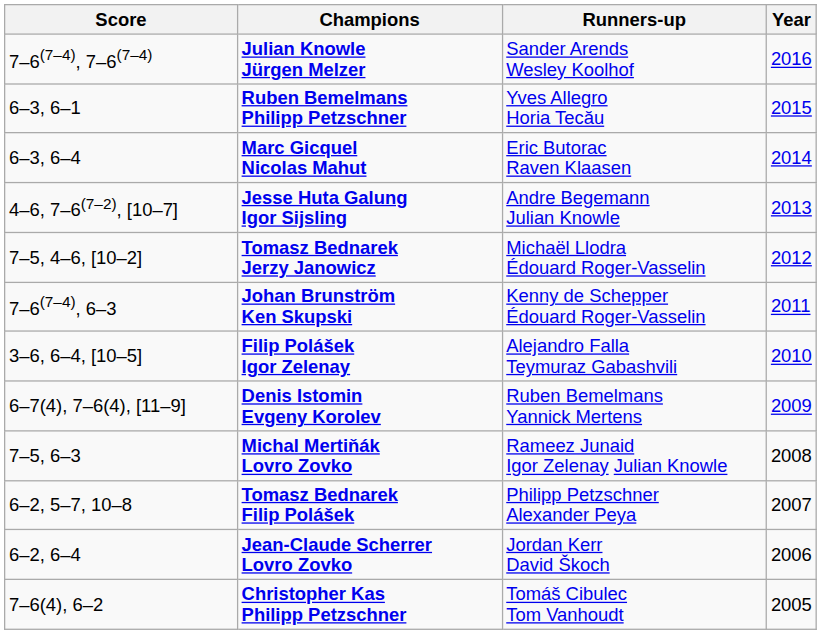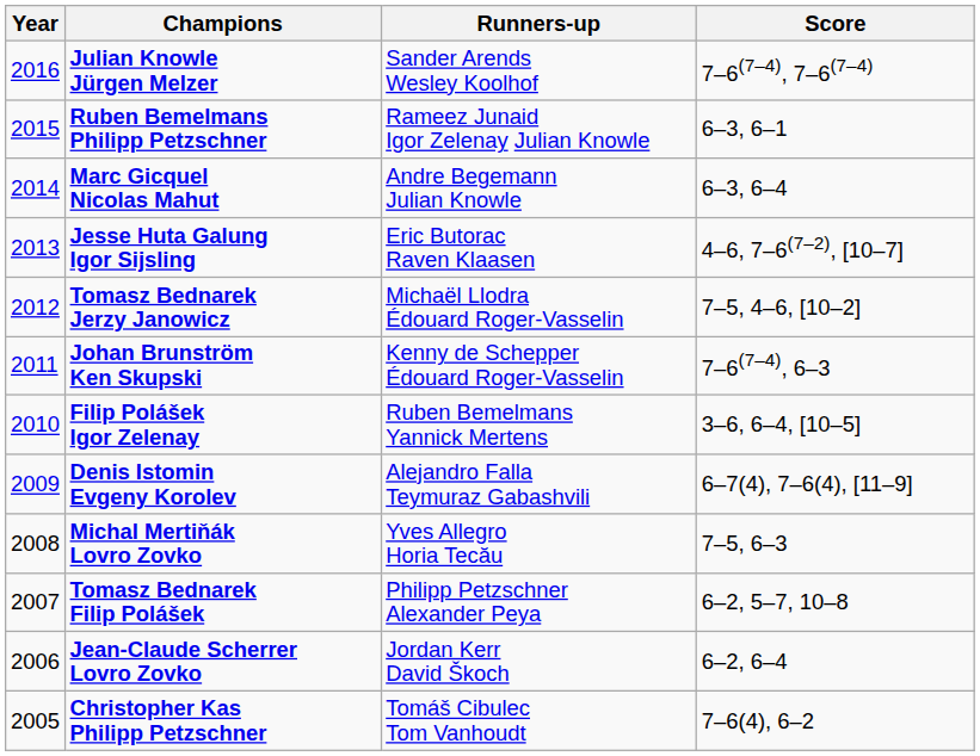columns swapped: Year <-> Score
Ruben Bemelmans Philipp Petzschner | Runners-up: Yves Allegro Horia Tecău -> Rameez Junaid Igor Zelenay Julian Knowle
Marc Gicquel Nicolas Mahut | Runners-up: Eric Butorac Raven Klaasen -> Andre Begemann Julian Knowle
Jesse Huta Galung Igor Sijsling | Runners-up: Andre Begemann Julian Knowle -> Eric Butorac Raven Klaasen
Filip Polášek Igor Zelenay | Runners-up: Alejandro Falla Teymuraz Gabashvili -> Ruben Bemelmans Yannick Mertens
Denis Istomin Evgeny Korolev | Runners-up: Ruben Bemelmans Yannick Mertens -> Alejandro Falla Teymuraz Gabashvili
Michal Mertiňák Lovro Zovko | Runners-up: Rameez Junaid Igor Zelenay Julian Knowle -> Yves Allegro Horia Tecău
